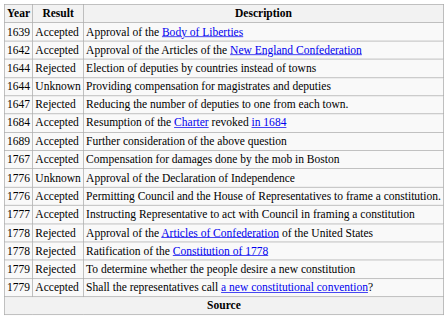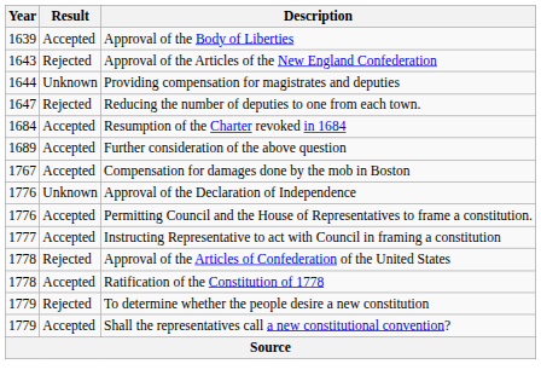Approval of the Articles of the New England Confederation | Year: 1642 -> 1643
Approval of the Articles of the New England Confederation | Result: Accepted -> Rejected
- row: 1644 | Rejected | Election of deputies by countries instead of towns
Ratification of the Constitution of 1778 | Result: Rejected -> Accepted
